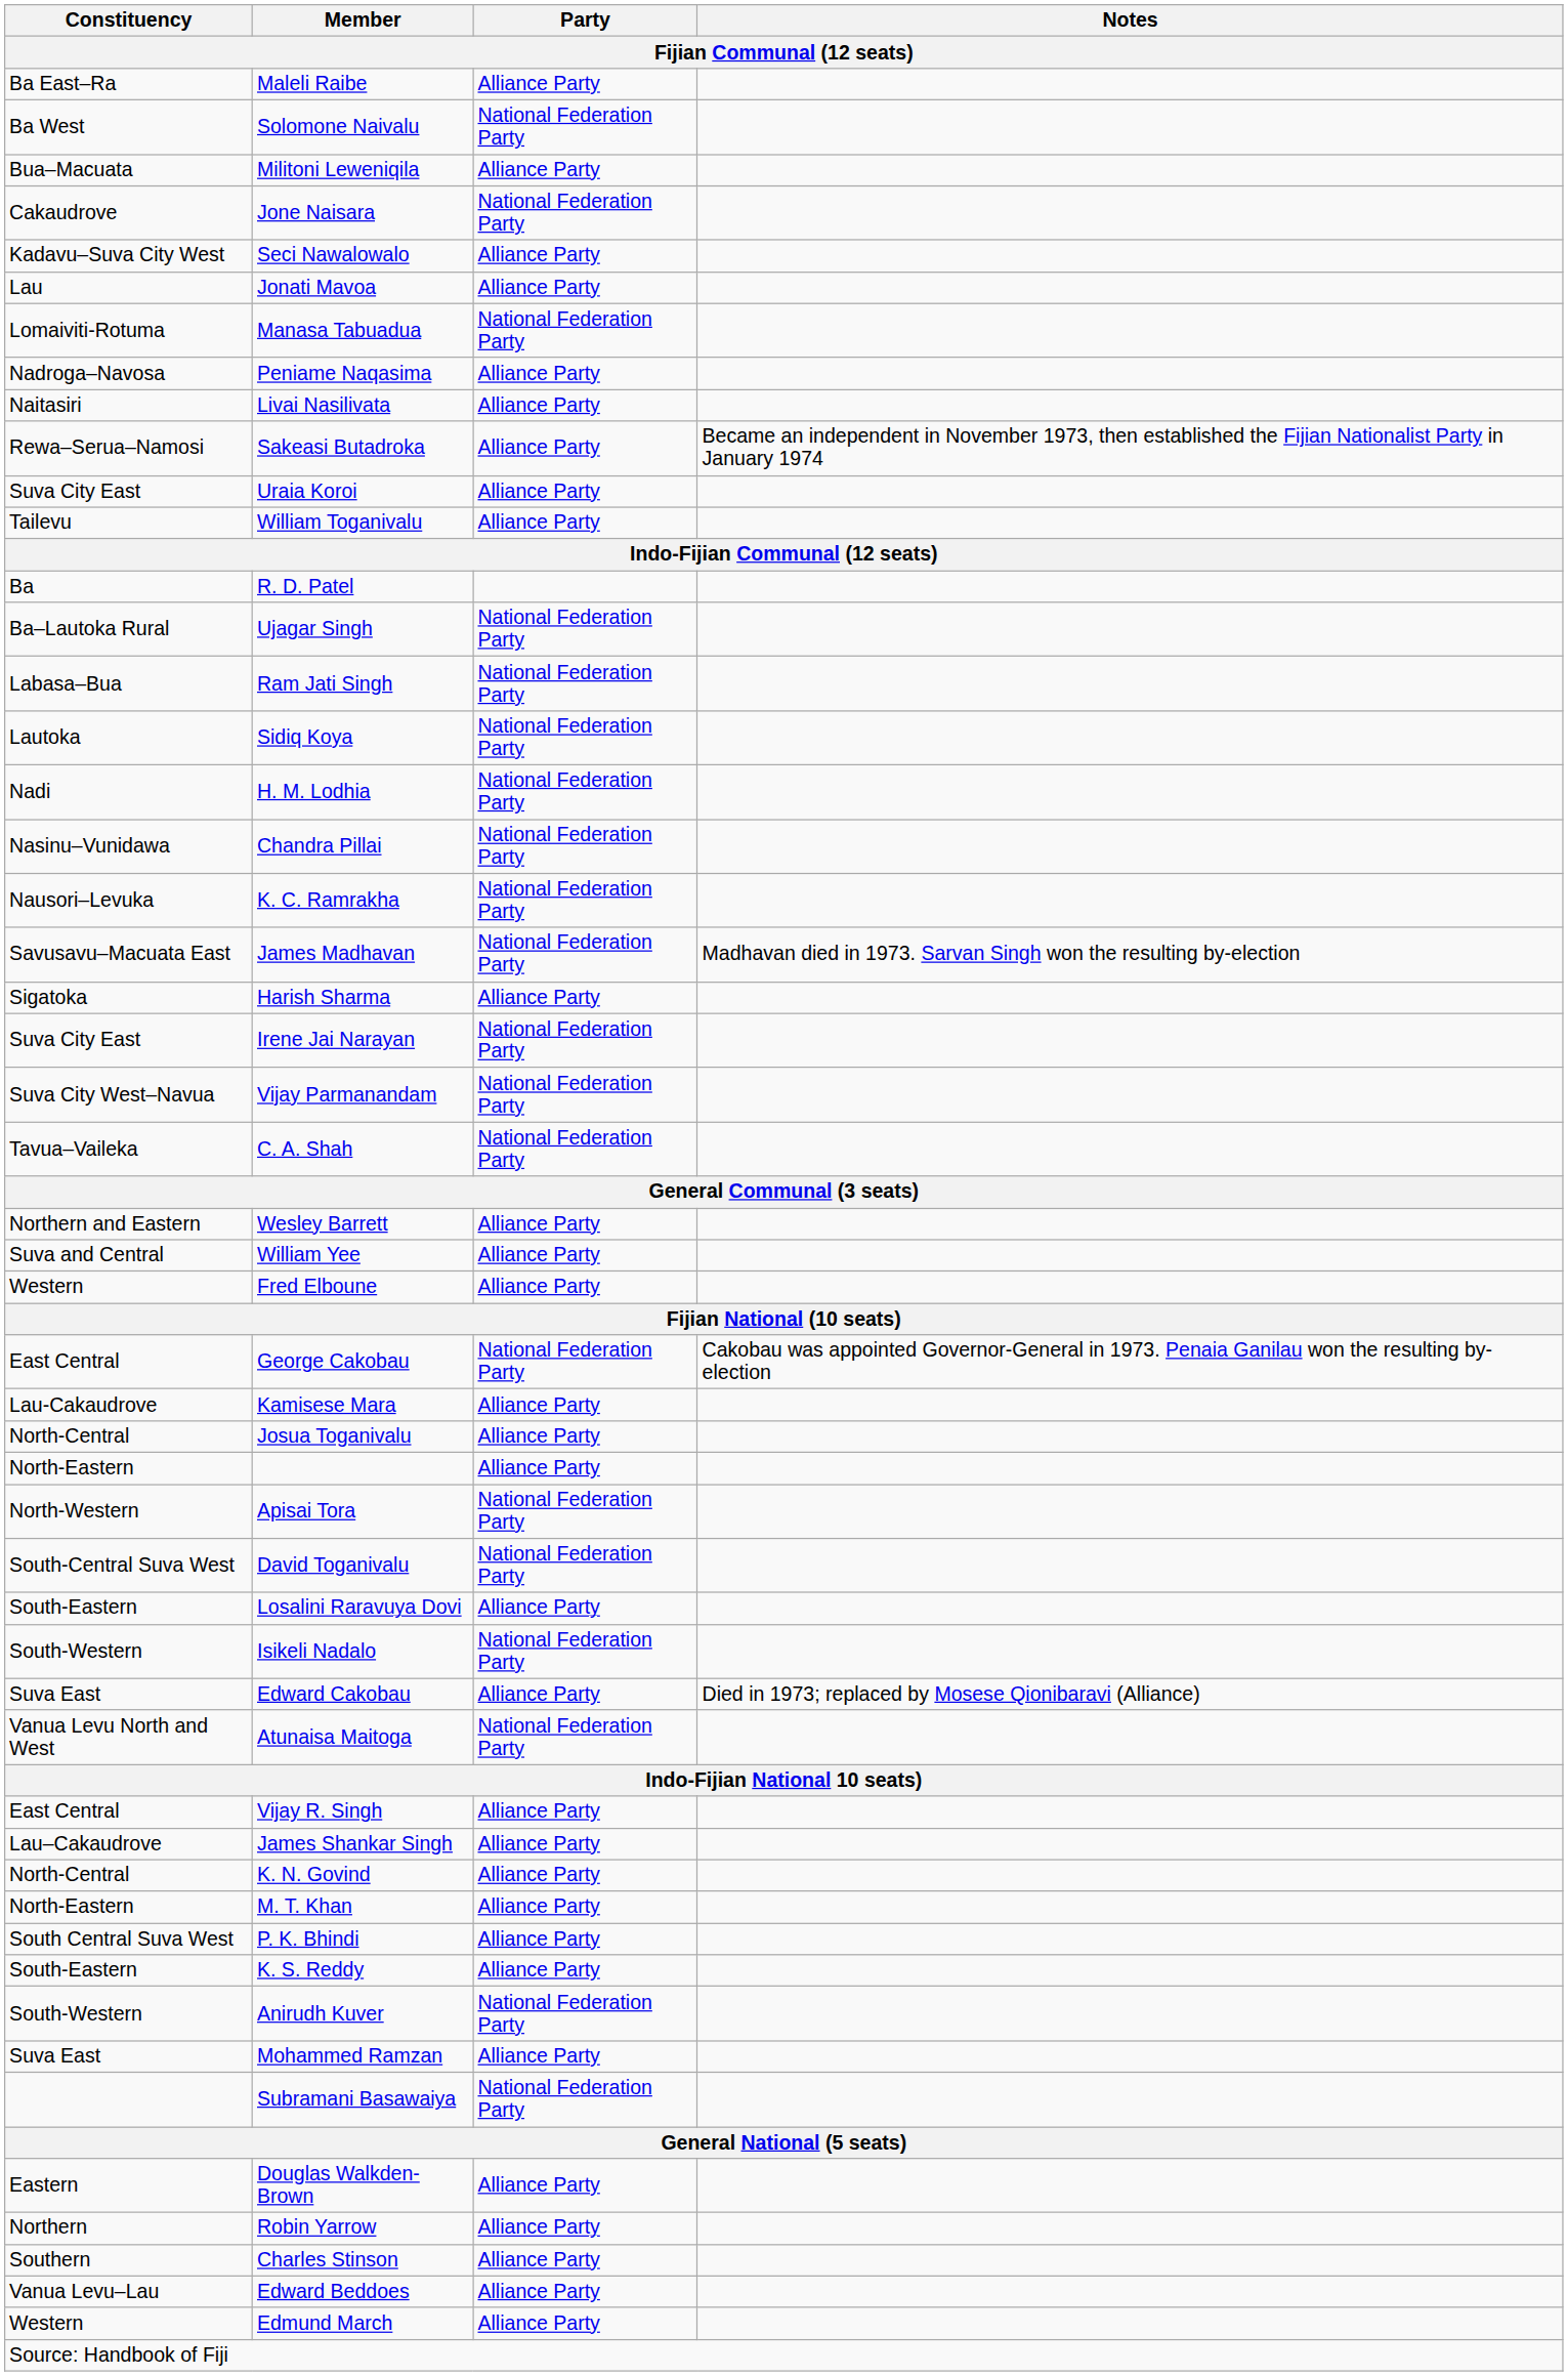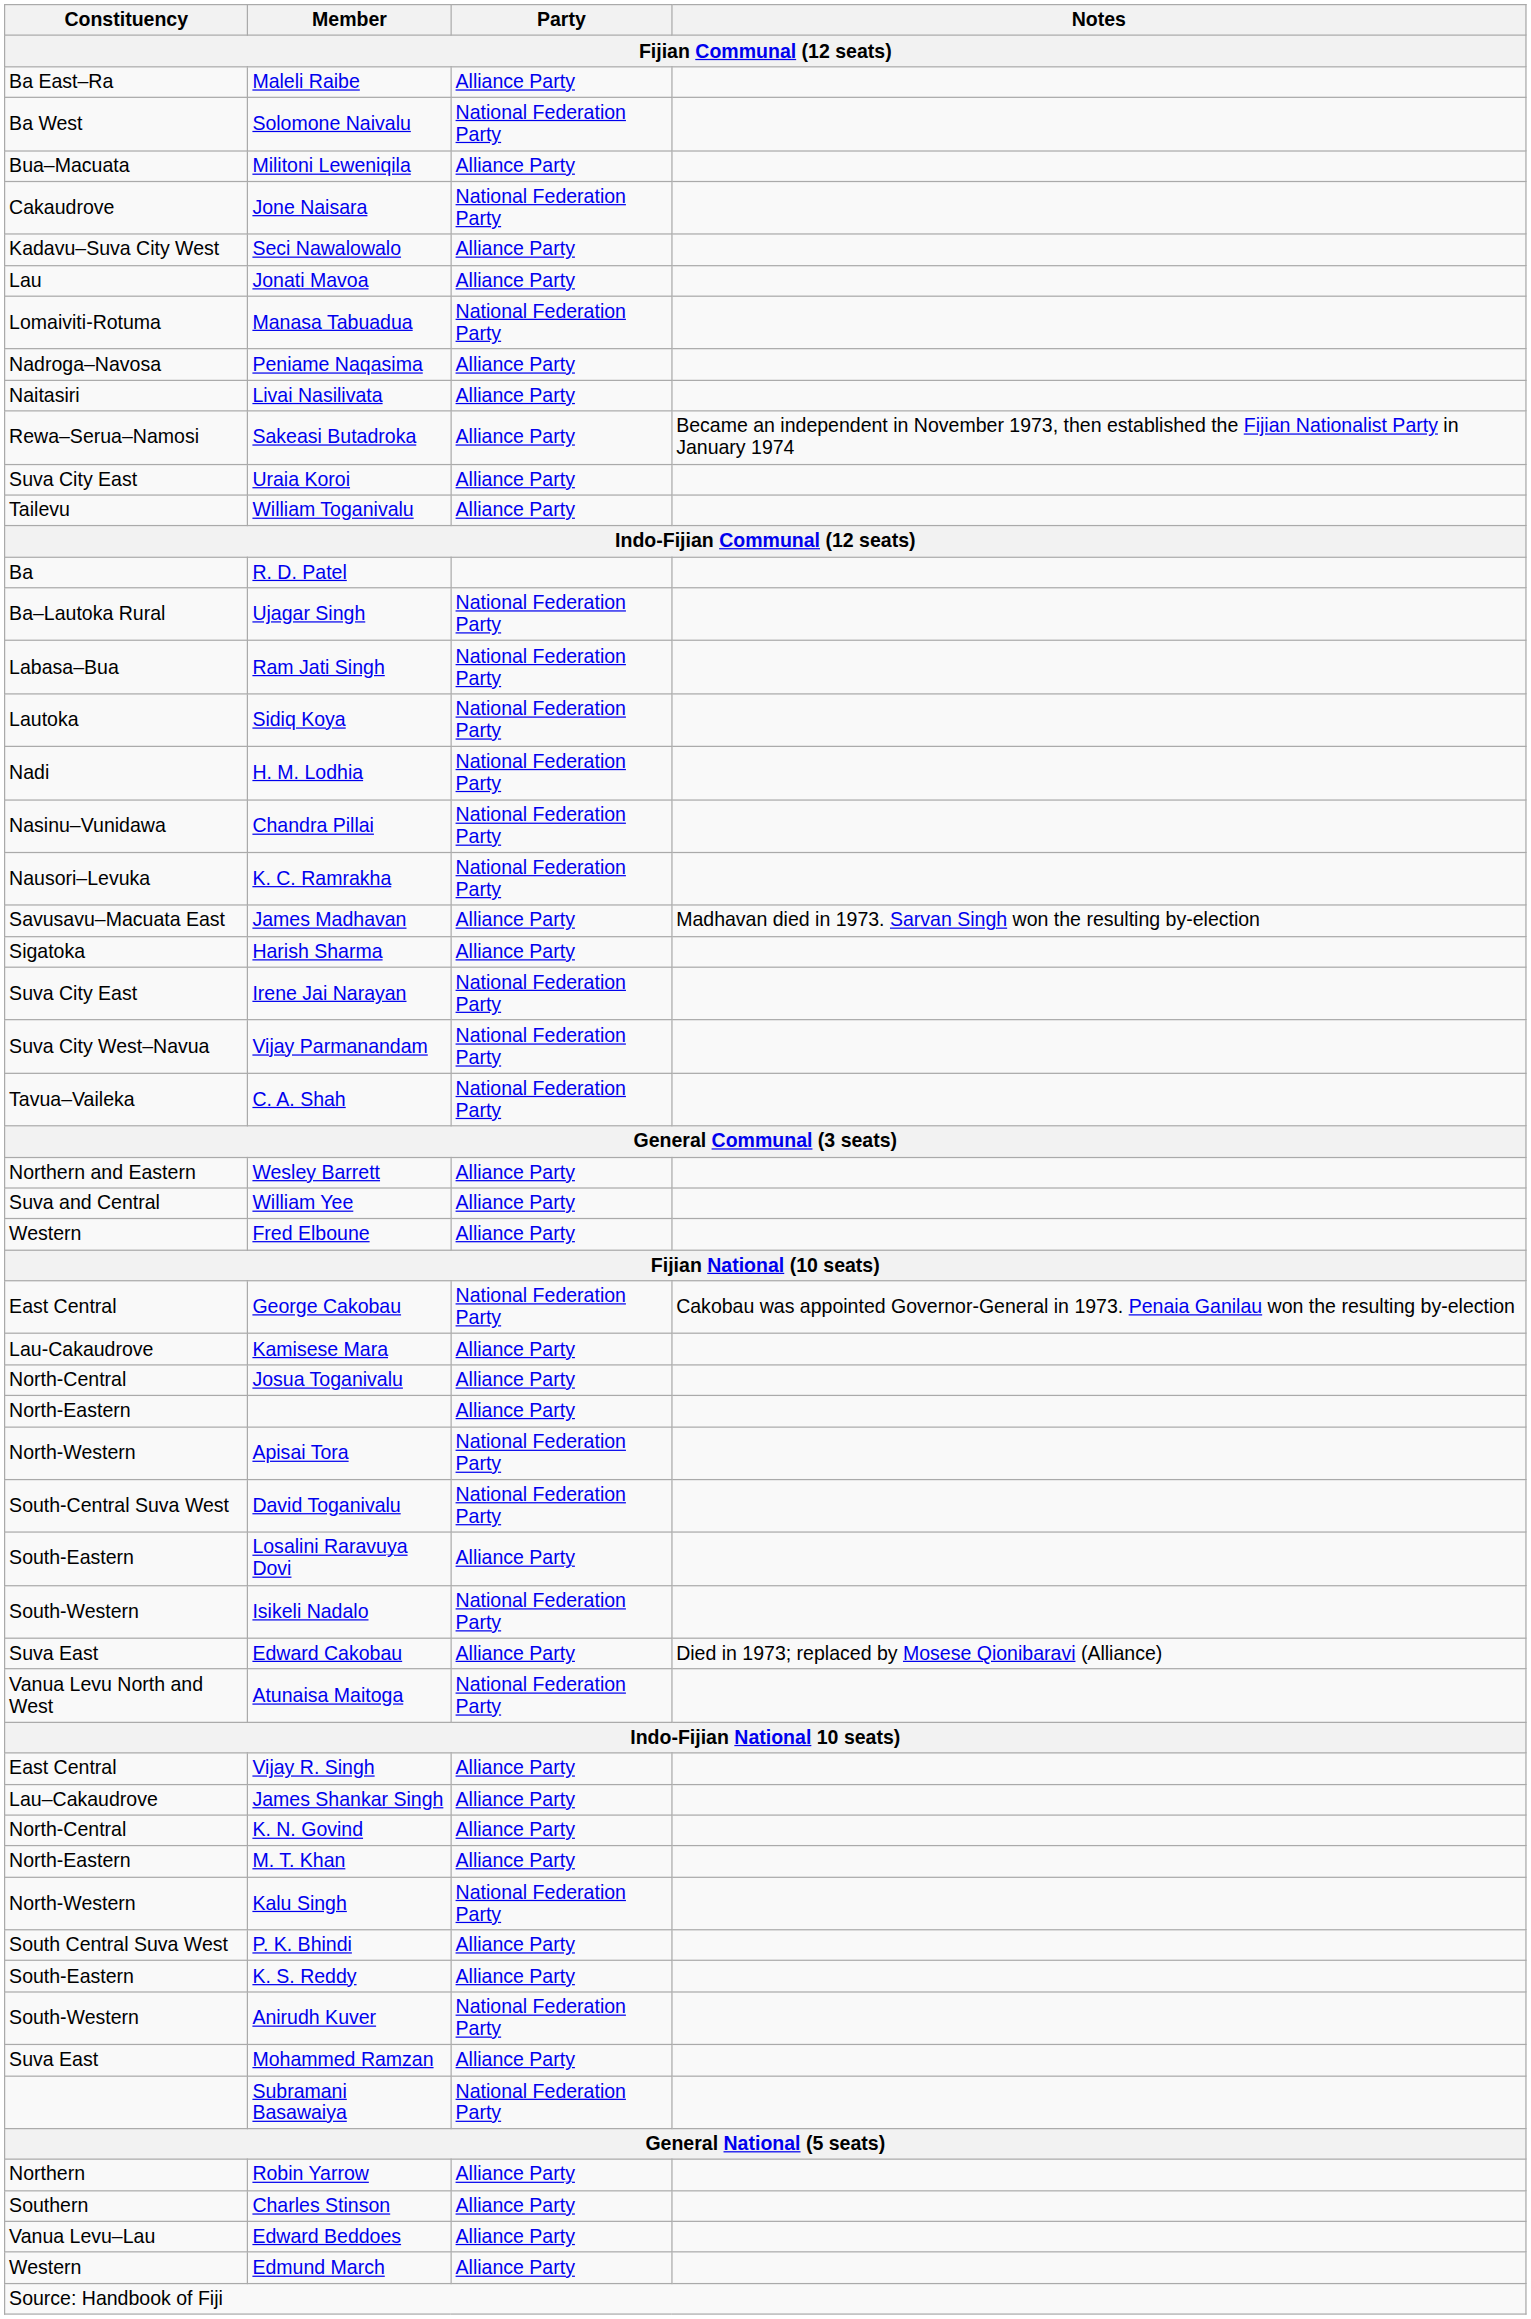James Madhavan | Party: National Federation Party -> Alliance Party
+ row: North-Western | Kalu Singh | National Federation Party
- row: Eastern | Douglas Walkden-Brown | Alliance Party
